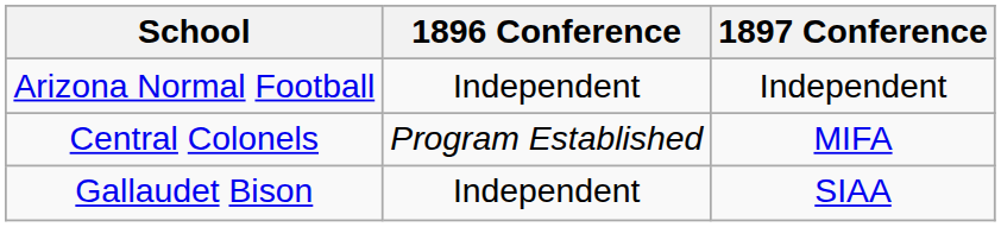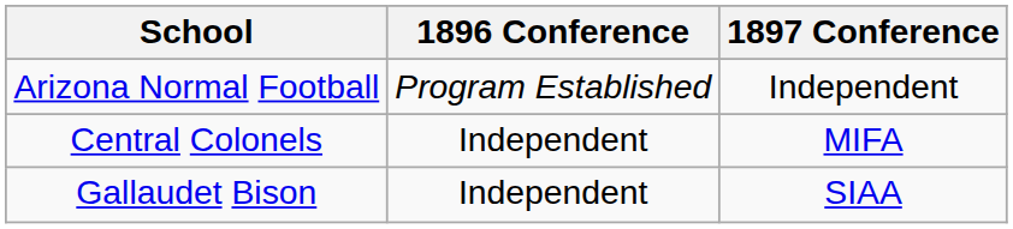Arizona Normal Football | 1896 Conference: Independent -> Program Established
Central Colonels | 1896 Conference: Program Established -> Independent
